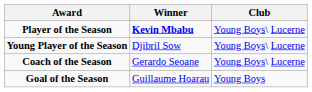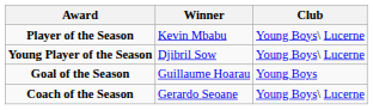Player of the Season | Winner: bold -> normal
rows swapped: Coach of the Season <-> Goal of the Season
